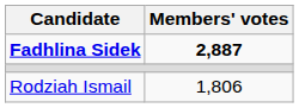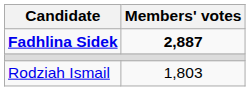Rodziah Ismail | Members' votes: 1,806 -> 1,803
